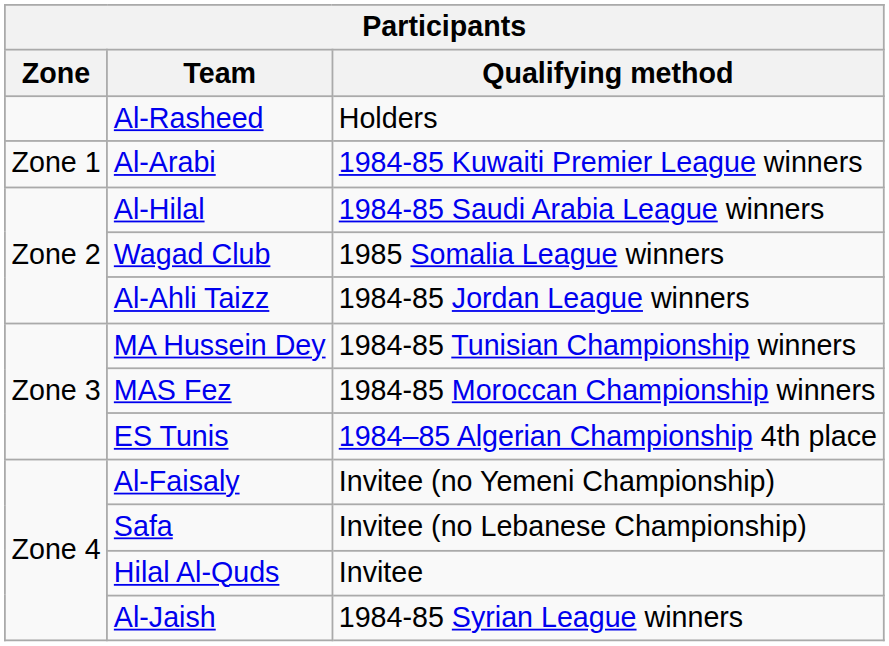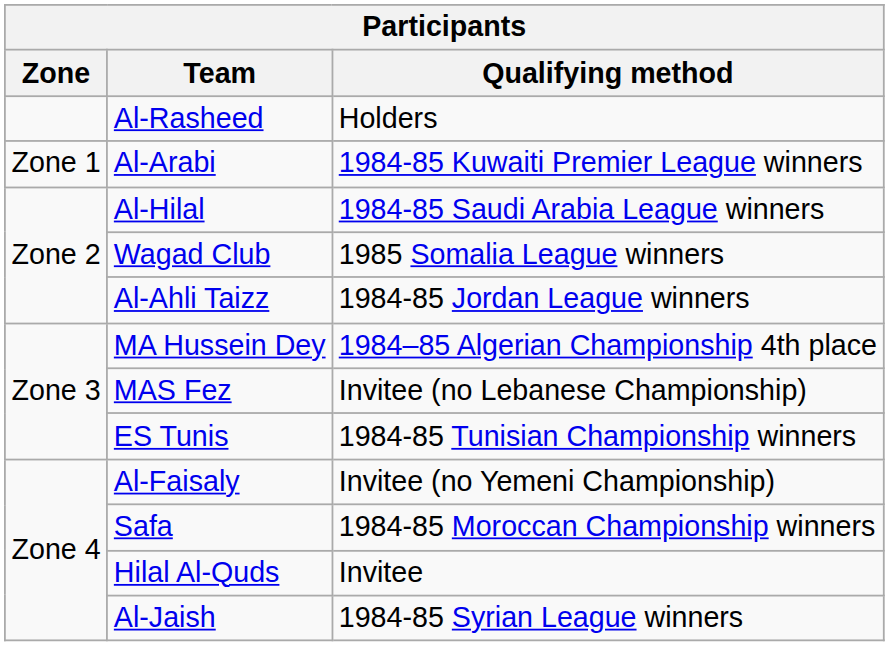MA Hussein Dey | Qualifying method: 1984-85 Tunisian Championship winners -> 1984–85 Algerian Championship 4th place
MAS Fez | Qualifying method: 1984-85 Moroccan Championship winners -> Invitee (no Lebanese Championship)
ES Tunis | Qualifying method: 1984–85 Algerian Championship 4th place -> 1984-85 Tunisian Championship winners
Safa | Qualifying method: Invitee (no Lebanese Championship) -> 1984-85 Moroccan Championship winners
